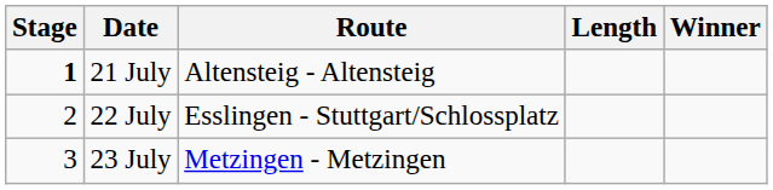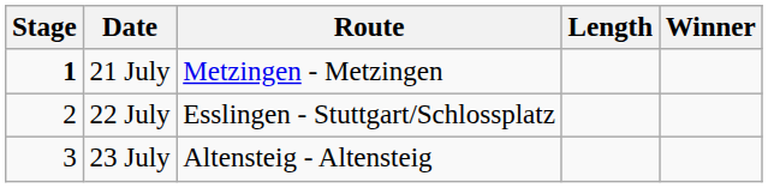21 July | Route: Altensteig - Altensteig -> Metzingen - Metzingen
23 July | Route: Metzingen - Metzingen -> Altensteig - Altensteig
